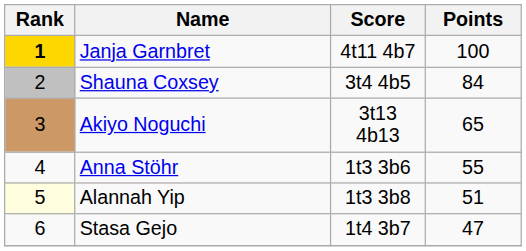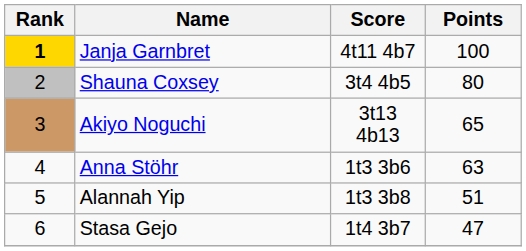Shauna Coxsey | Points: 84 -> 80
Anna Stöhr | Points: 55 -> 63
Alannah Yip | Rank: lightyellow background -> no background
